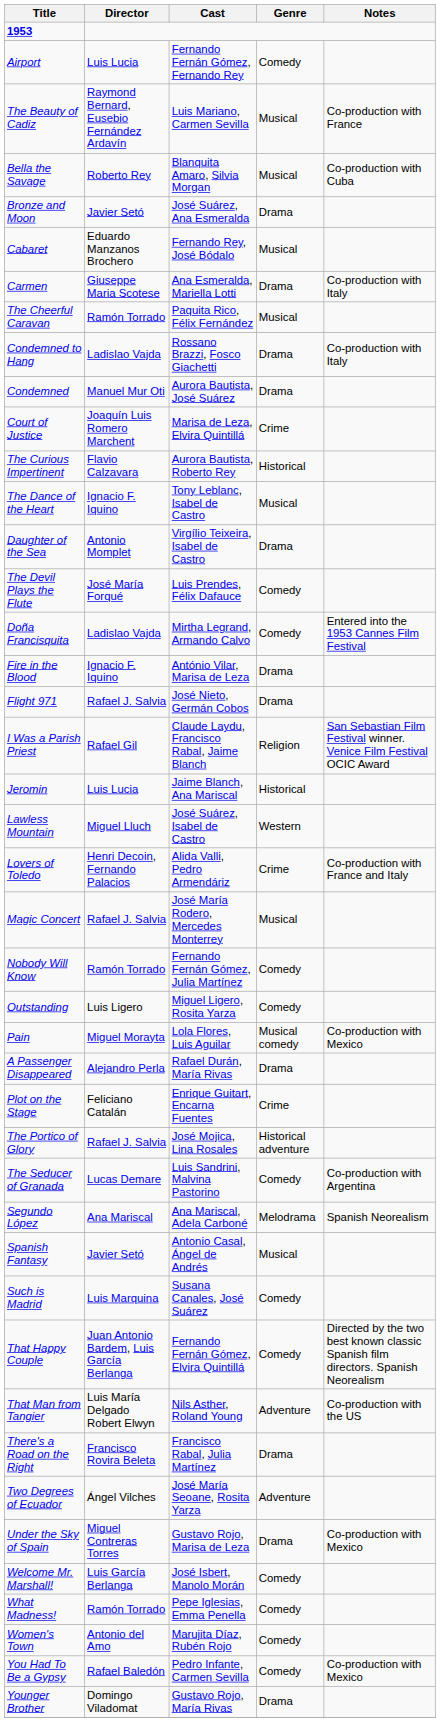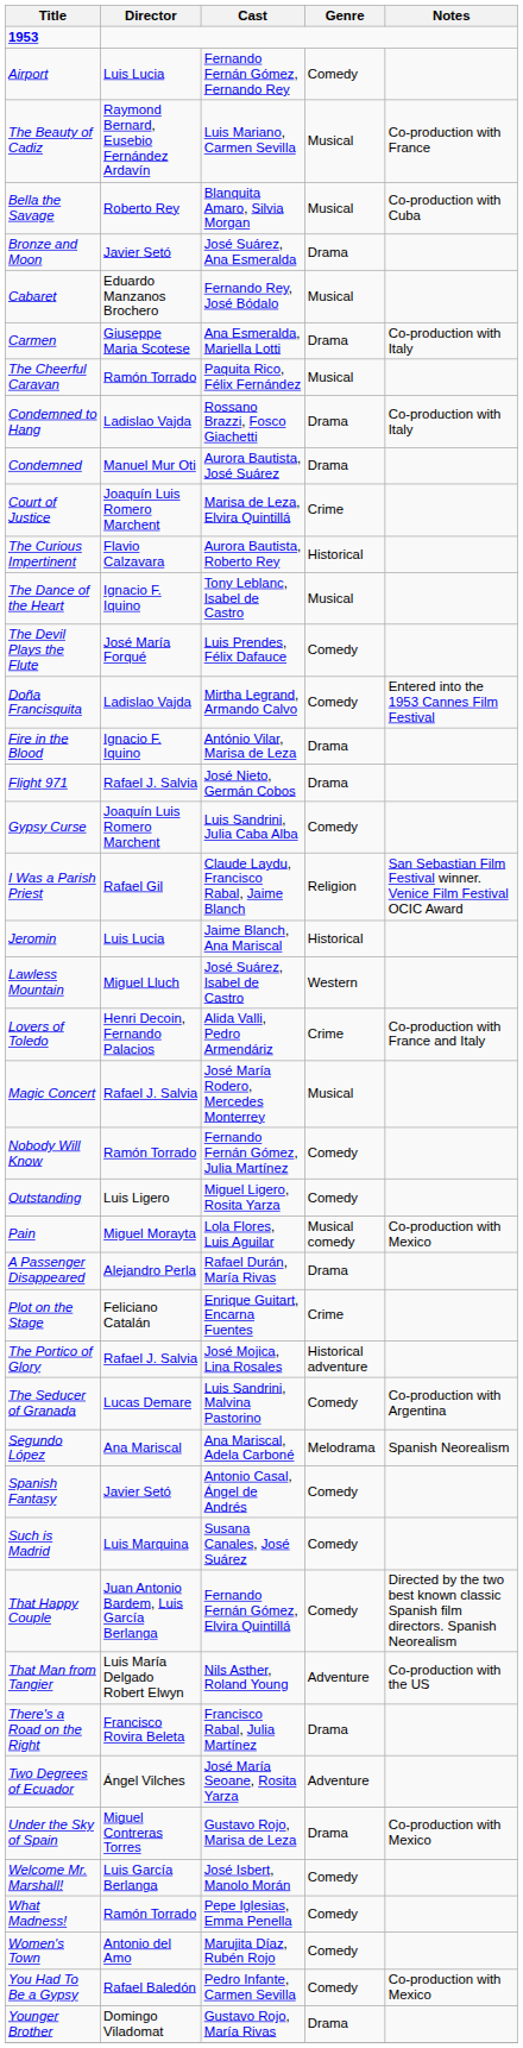- row: Daughter of the Sea | Antonio Momplet | Virgílio Teixeira, Isabel de Castro | Drama
+ row: Gypsy Curse | Joaquín Luis Romero Marchent | Luis Sandrini, Julia Caba Alba | Comedy
Spanish Fantasy | Genre: Musical -> Comedy
